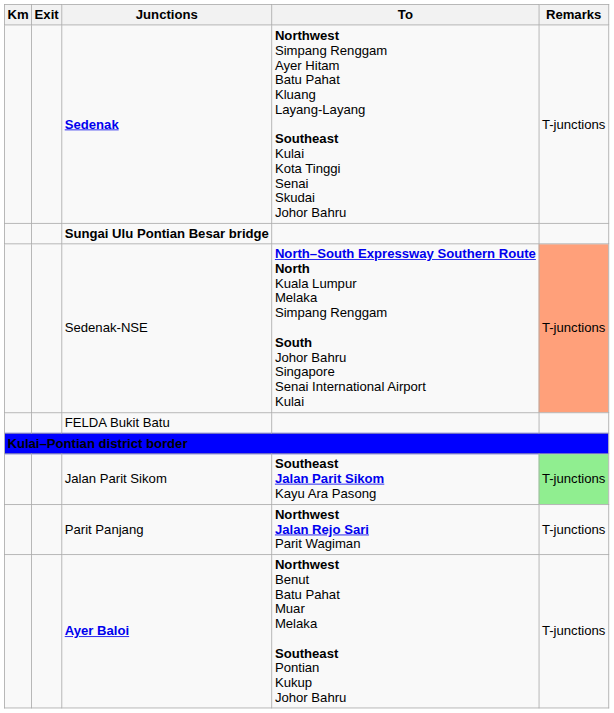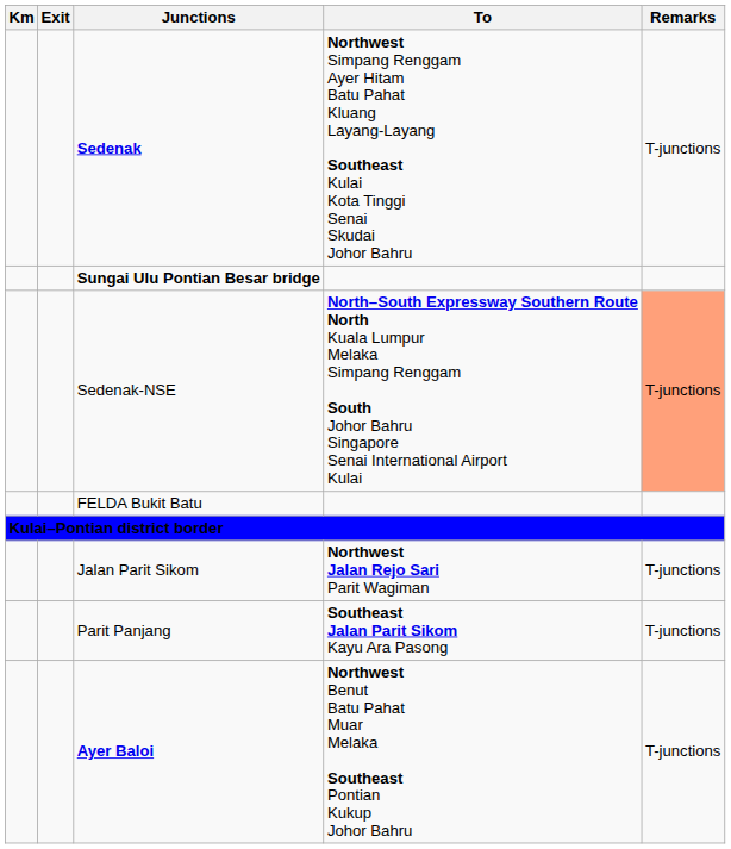Jalan Parit Sikom | To: Southeast Jalan Parit Sikom Kayu Ara Pasong -> Northwest Jalan Rejo Sari Parit Wagiman
Jalan Parit Sikom | Remarks: lightgreen background -> no background
Parit Panjang | To: Northwest Jalan Rejo Sari Parit Wagiman -> Southeast Jalan Parit Sikom Kayu Ara Pasong
